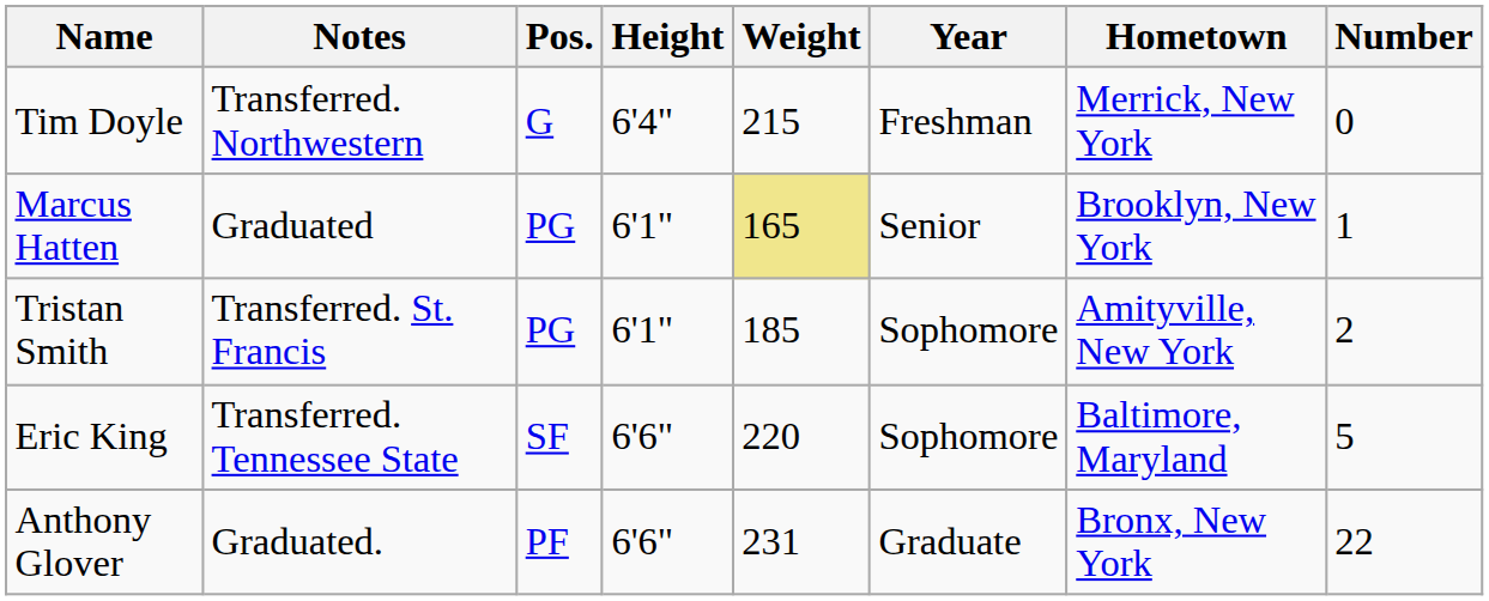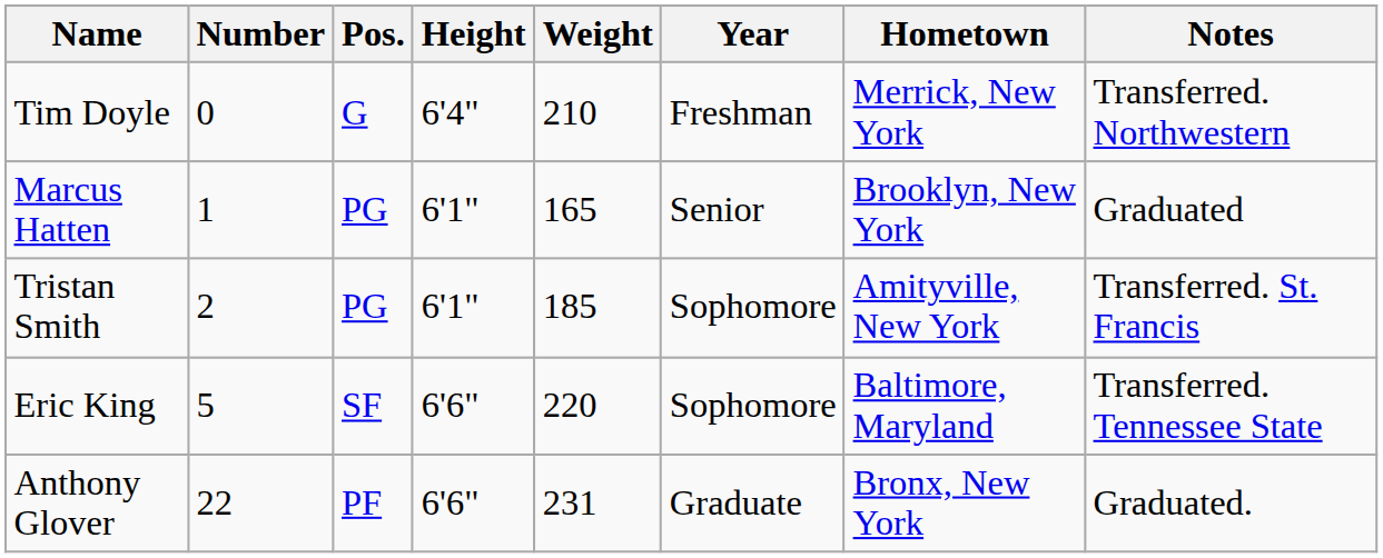columns swapped: Number <-> Notes
Tim Doyle | Weight: 215 -> 210
Marcus Hatten | Weight: khaki background -> no background
